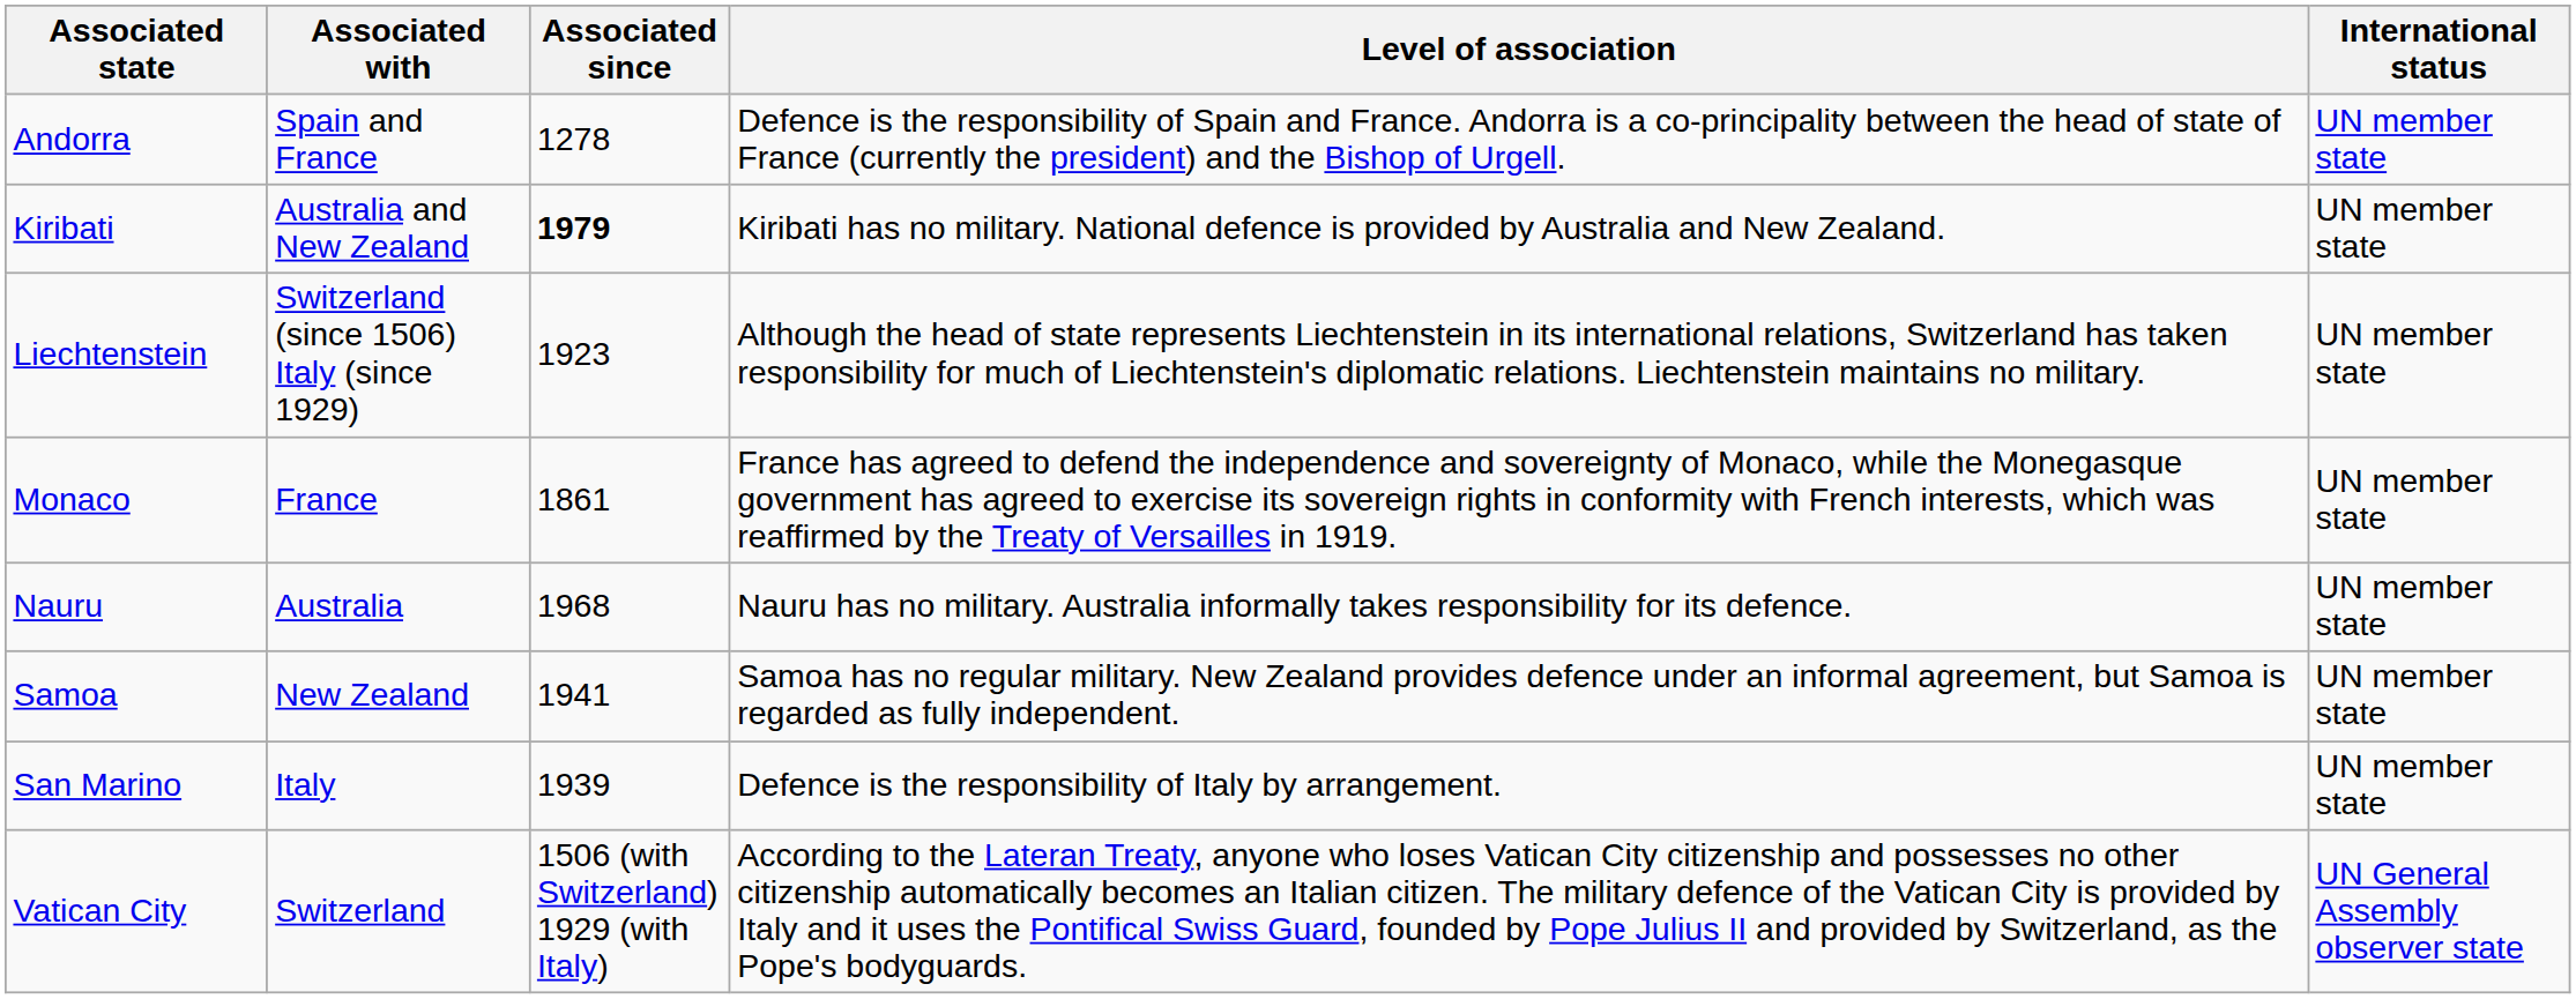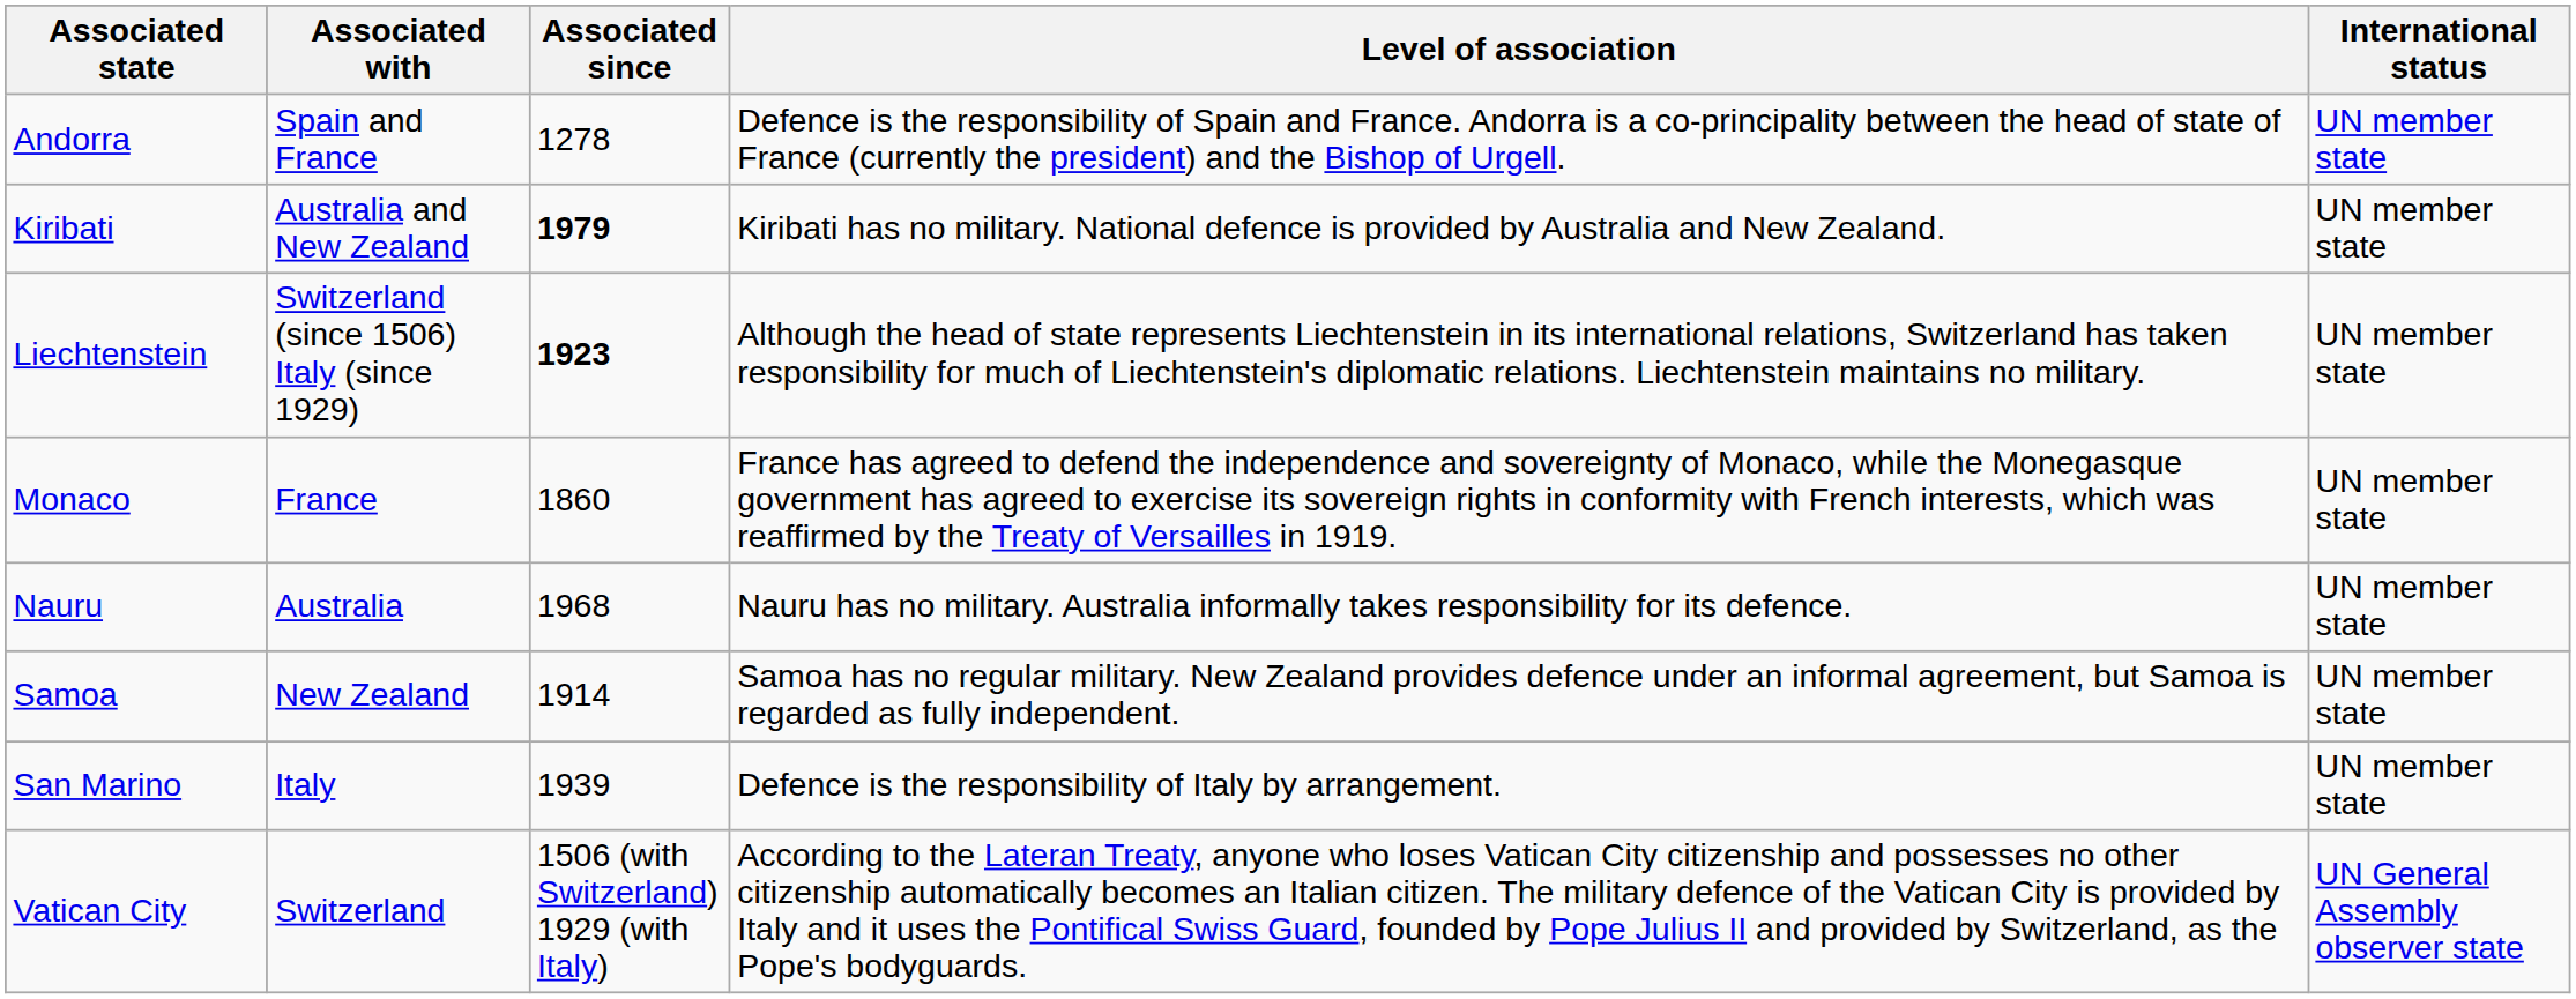Liechtenstein | Associated since: normal -> bold
Monaco | Associated since: 1861 -> 1860
Samoa | Associated since: 1941 -> 1914
